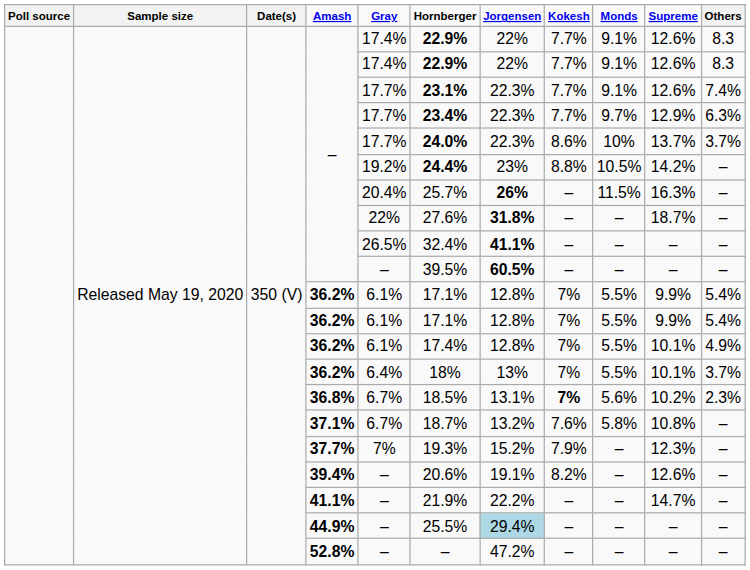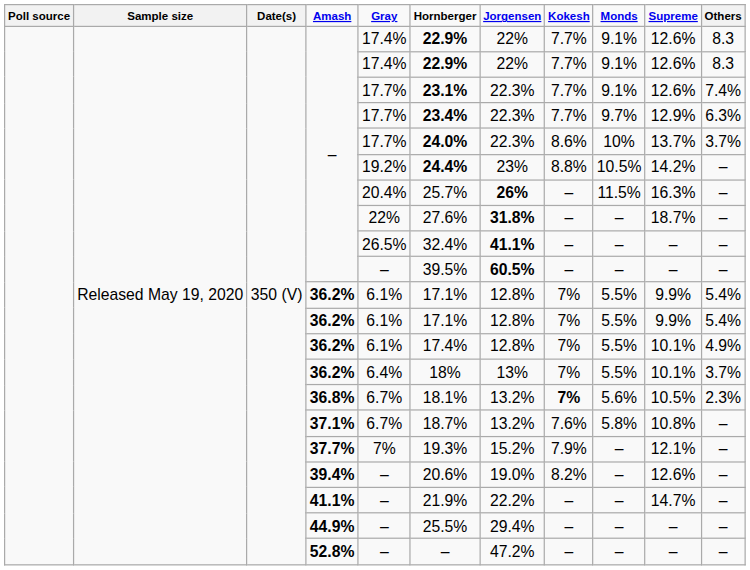36.8% | column 6: 18.5% -> 18.1%
36.8% | column 7: 13.1% -> 13.2%
36.8% | column 10: 10.2% -> 10.5%
37.7% | column 10: 12.3% -> 12.1%
39.4% | column 7: 19.1% -> 19.0%
44.9% | column 7: lightblue background -> no background
